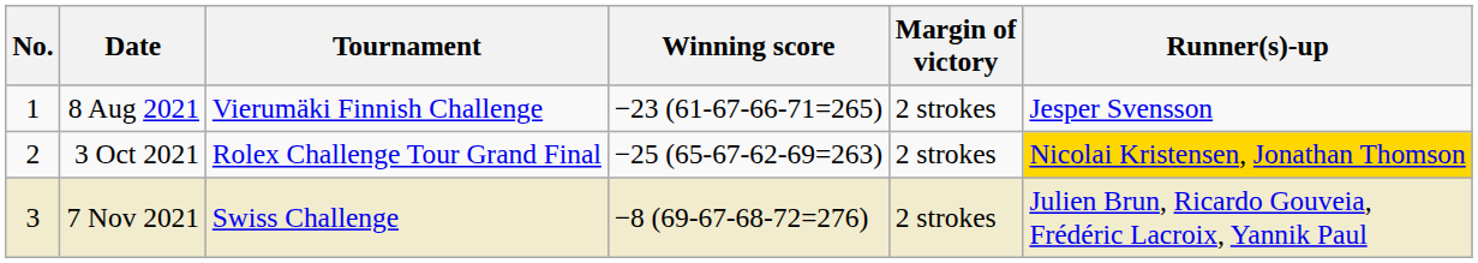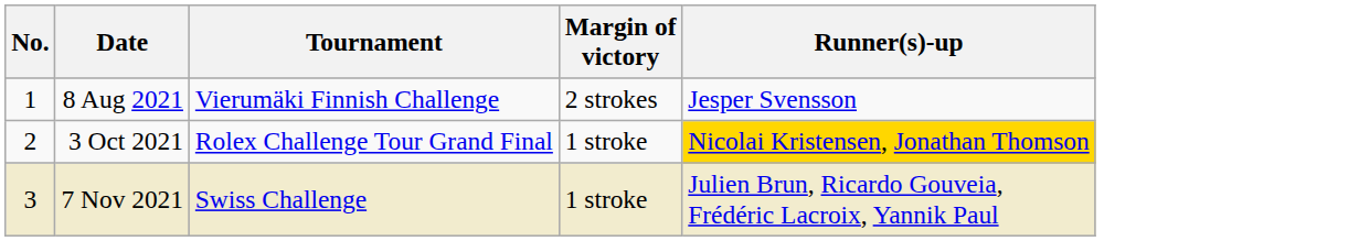- column: Winning score | −23 (61-67-66-71=265) | −25 (65-67-62-69=263) | −8 (69-67-68-72=276)
3 Oct 2021 | Margin of victory: 2 strokes -> 1 stroke
7 Nov 2021 | Margin of victory: 2 strokes -> 1 stroke
